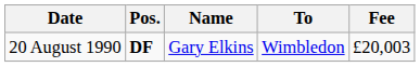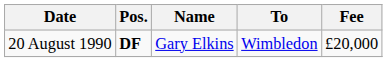20 August 1990 | Fee: £20,003 -> £20,000
